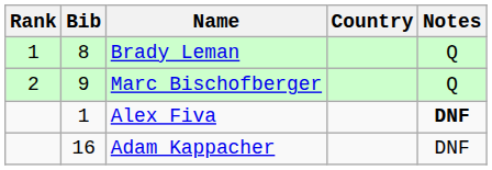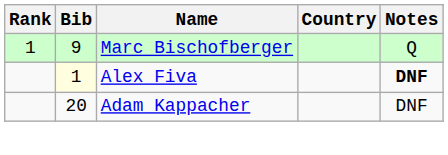- row: 1 | 8 | Brady Leman | Q
Marc Bischofberger | Rank: 2 -> 1
Alex Fiva | Bib: no background -> lightyellow background
Adam Kappacher | Bib: 16 -> 20
